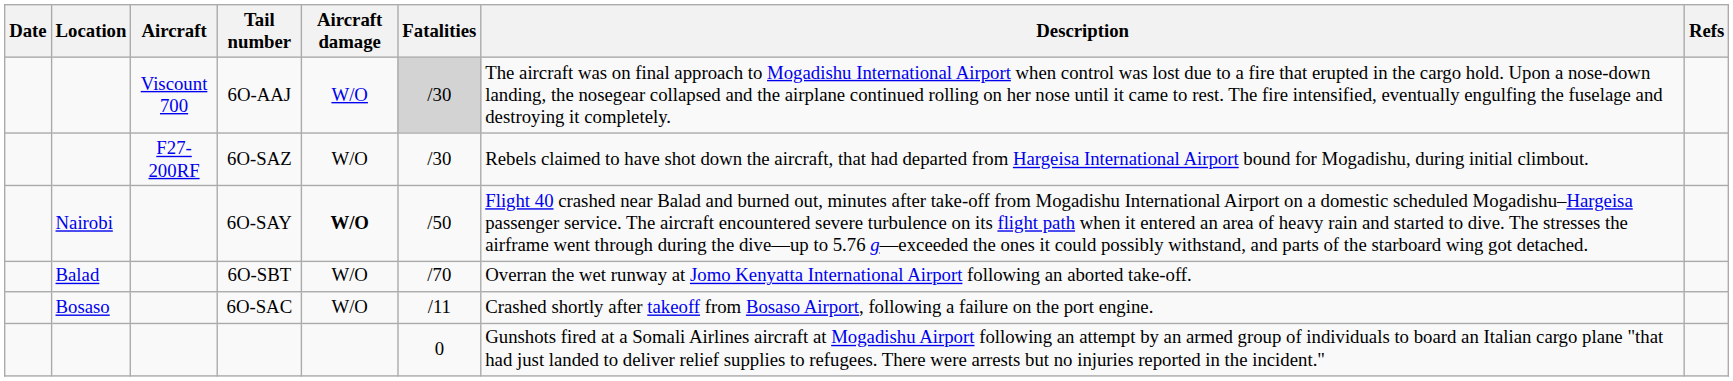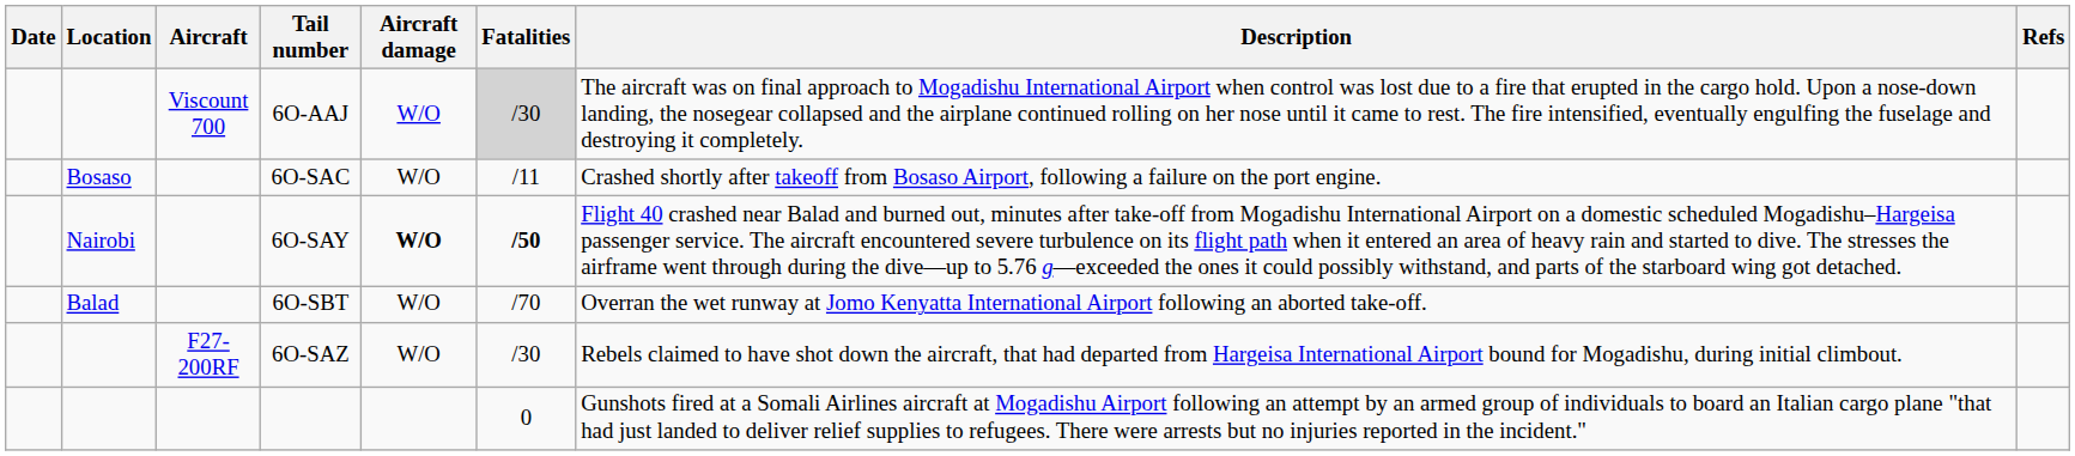rows swapped: 6O-SAC <-> 6O-SAZ
6O-SAY | Fatalities: normal -> bold
